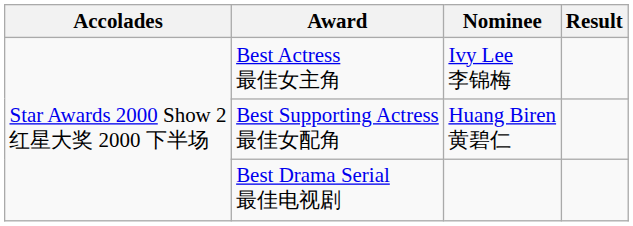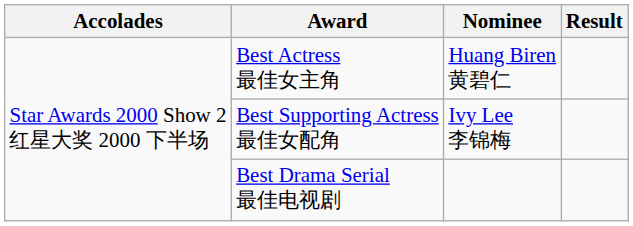Best Actress 最佳女主角 | Nominee: Ivy Lee 李锦梅 -> Huang Biren 黄碧仁
Best Supporting Actress 最佳女配角 | Nominee: Huang Biren 黄碧仁 -> Ivy Lee 李锦梅
